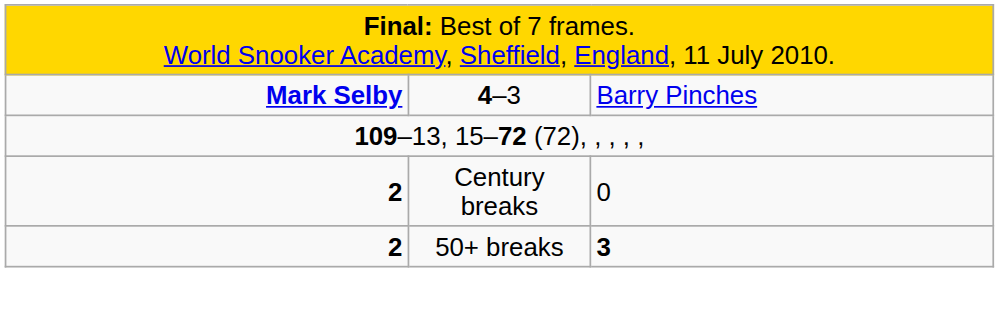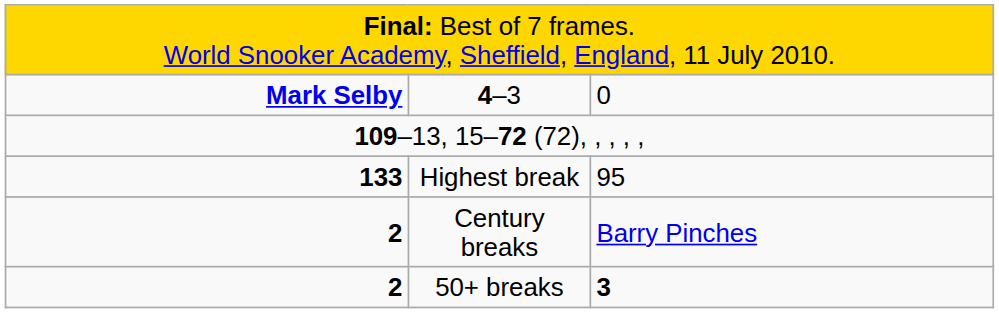4–3 | column 3: Barry Pinches -> 0
+ row: 133 | Highest break | 95
Century breaks | column 3: 0 -> Barry Pinches
